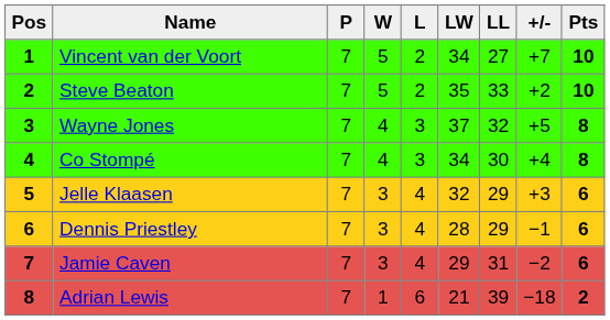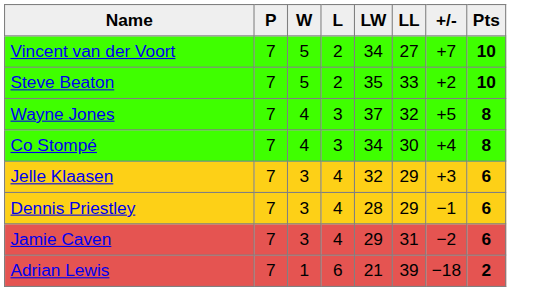- column: Pos | 1 | 2 | 3 | 4 | 5 | 6 | 7 | 8
